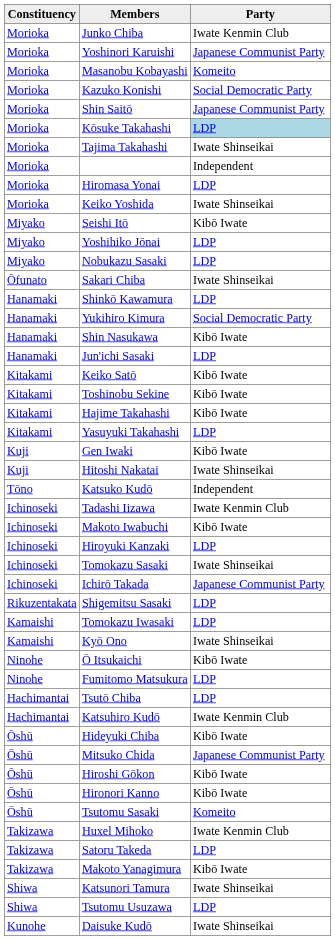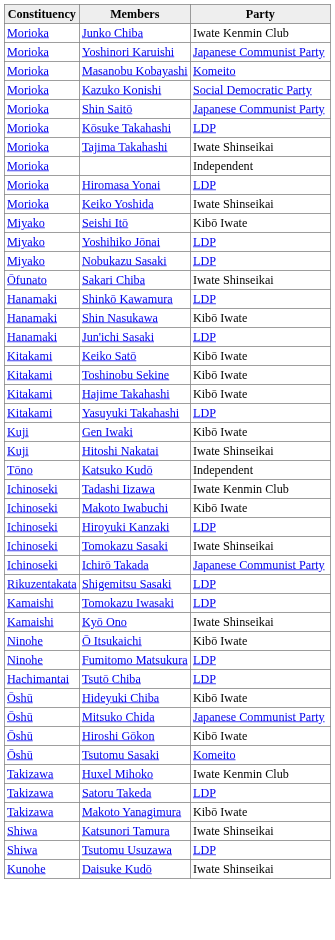Kōsuke Takahashi | Party: lightblue background -> no background
- row: Hanamaki | Yukihiro Kimura | Social Democratic Party
- row: Hachimantai | Katsuhiro Kudō | Iwate Kenmin Club
- row: Ōshū | Hironori Kanno | Kibō Iwate
